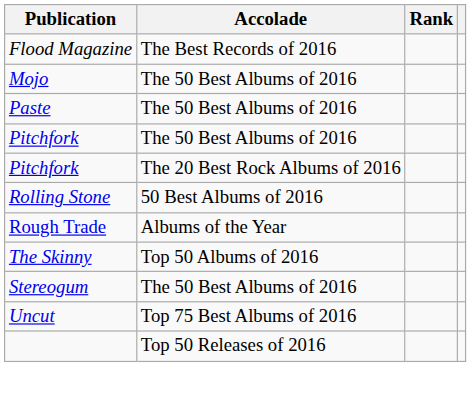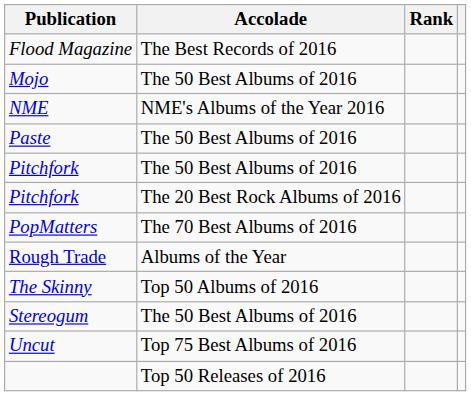+ row: NME | NME's Albums of the Year 2016
+ row: PopMatters | The 70 Best Albums of 2016
- row: Rolling Stone | 50 Best Albums of 2016
